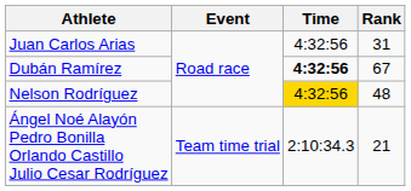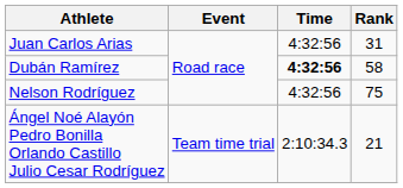Dubán Ramírez | Rank: 67 -> 58
Nelson Rodríguez | Time: gold background -> no background
Nelson Rodríguez | Rank: 48 -> 75
